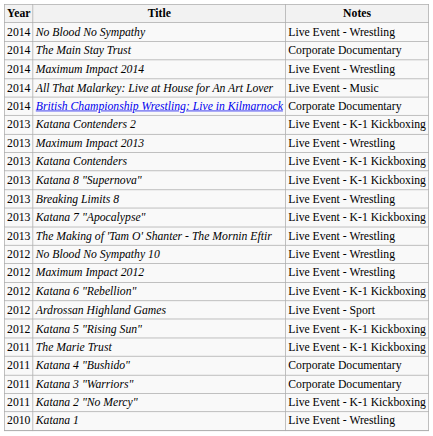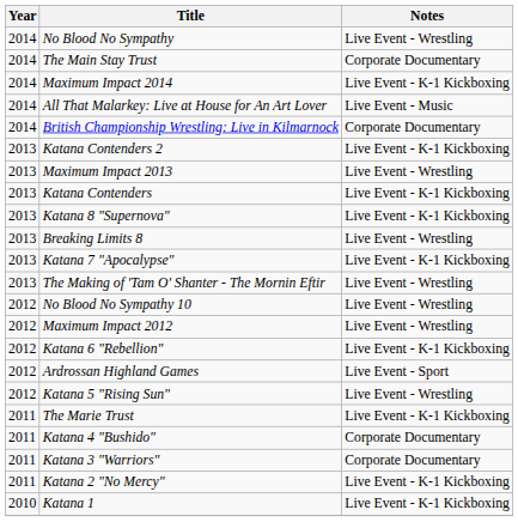Maximum Impact 2014 | Notes: Live Event - Wrestling -> Live Event - K-1 Kickboxing
Katana 5 "Rising Sun" | Notes: Live Event - K-1 Kickboxing -> Live Event - Wrestling
Katana 1 | Notes: Live Event - Wrestling -> Live Event - K-1 Kickboxing
